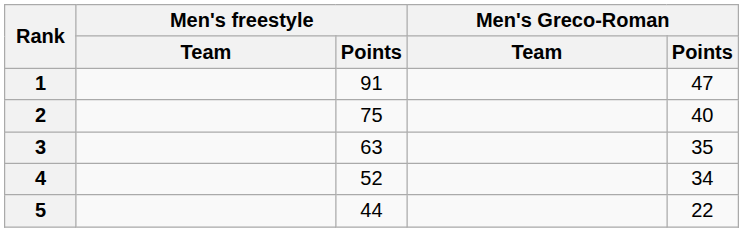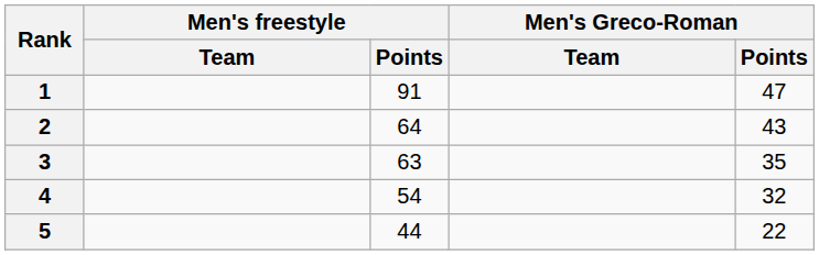2 | Men's freestyle / Points: 75 -> 64
2 | Men's Greco-Roman / Points: 40 -> 43
4 | Men's freestyle / Points: 52 -> 54
4 | Men's Greco-Roman / Points: 34 -> 32
